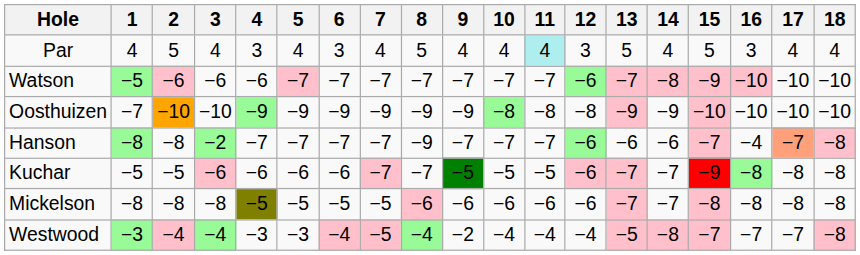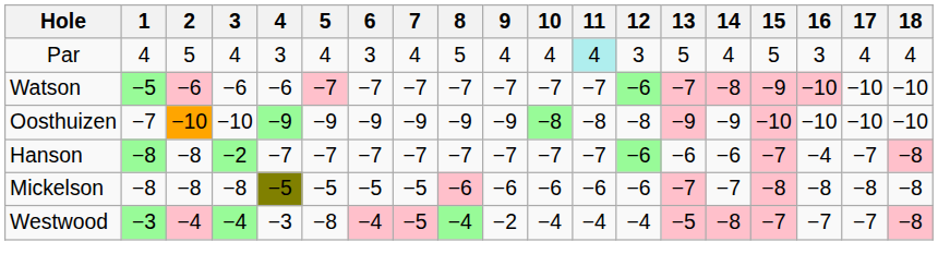Hanson | 8: −9 -> −7
Hanson | 17: lightsalmon background -> no background
- row: Kuchar | −5 | −5 | −6 | −6 | −6 | −6 | −7 | −7 | −5 | −5 | −5 | −6 | −7 | −7 | −9 | −8 | −8 | −8
Westwood | 5: −3 -> −8
